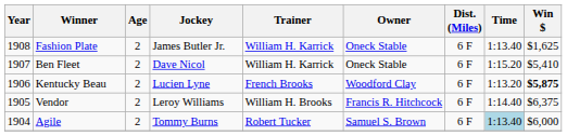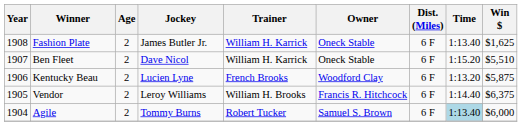Ben Fleet | Win $: $5,410 -> $5,510
Kentucky Beau | Win $: bold -> normal
